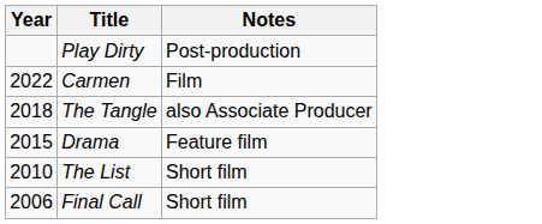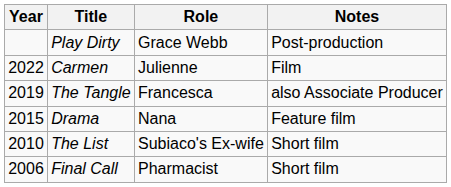+ column: Role | Grace Webb | Julienne | Francesca | Nana | Subiaco's Ex-wife | Pharmacist
The Tangle | Year: 2018 -> 2019
